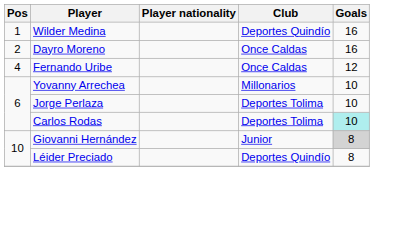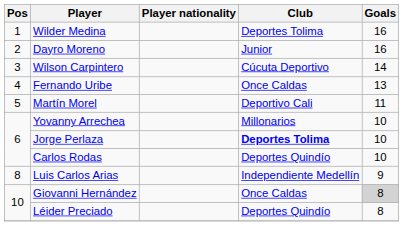Wilder Medina | Club: Deportes Quindío -> Deportes Tolima
Dayro Moreno | Club: Once Caldas -> Junior
+ row: 3 | Wilson Carpintero | Cúcuta Deportivo | 14
Fernando Uribe | Goals: 12 -> 13
+ row: 5 | Martín Morel | Deportivo Cali | 11
Jorge Perlaza | Club: normal -> bold
Carlos Rodas | Club: Deportes Tolima -> Deportes Quindío
Carlos Rodas | Goals: paleturquoise background -> no background
+ row: 8 | Luis Carlos Arias | Independiente Medellín | 9
Giovanni Hernández | Club: Junior -> Once Caldas
